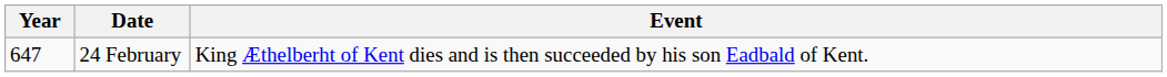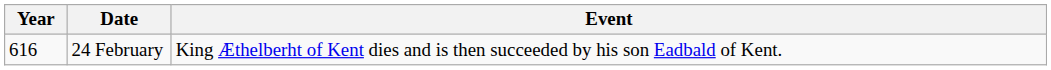24 February | Year: 647 -> 616
